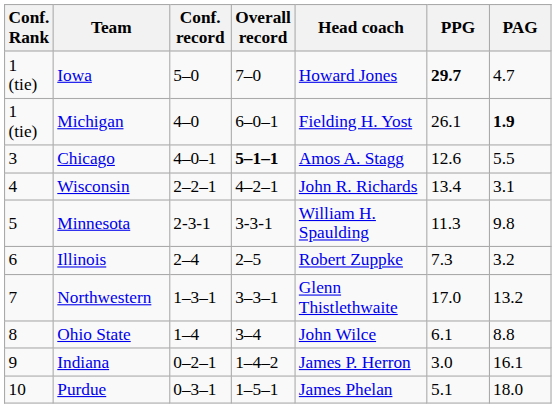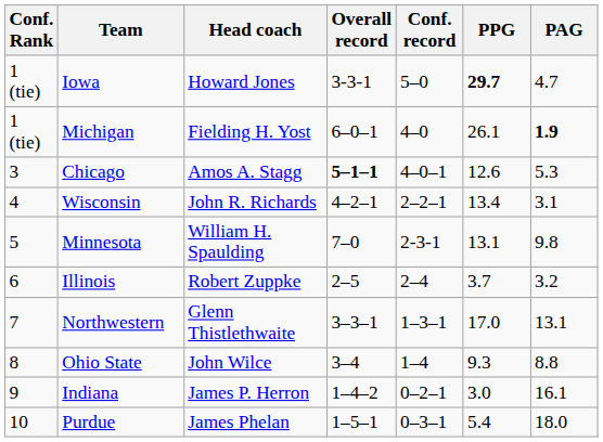columns swapped: Head coach <-> Conf. record
Iowa | Overall record: 7–0 -> 3-3-1
Chicago | PAG: 5.5 -> 5.3
Minnesota | Overall record: 3-3-1 -> 7–0
Minnesota | PPG: 11.3 -> 13.1
Illinois | PPG: 7.3 -> 3.7
Northwestern | PAG: 13.2 -> 13.1
Ohio State | PPG: 6.1 -> 9.3
Purdue | PPG: 5.1 -> 5.4
